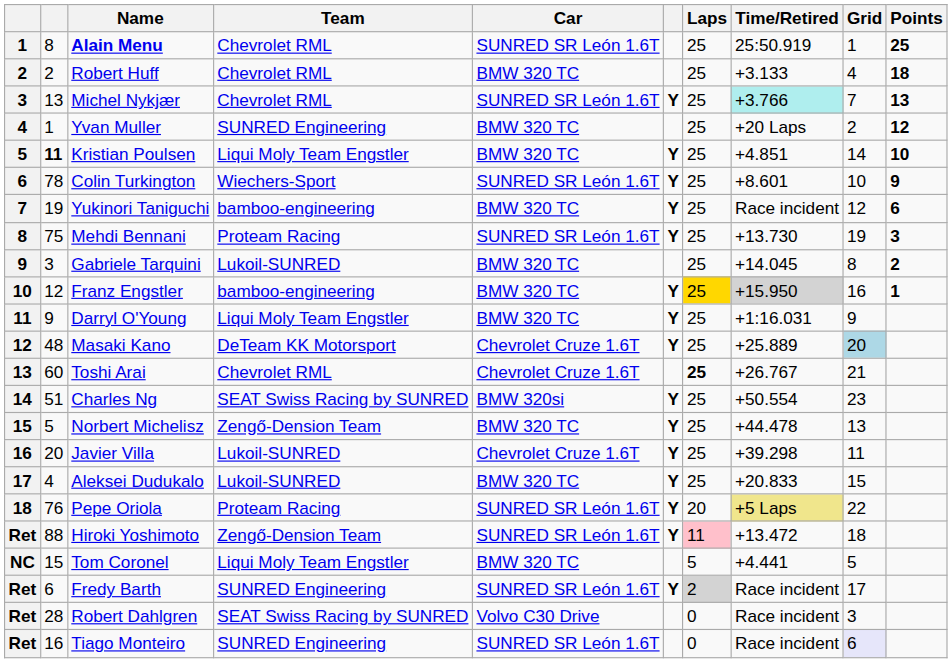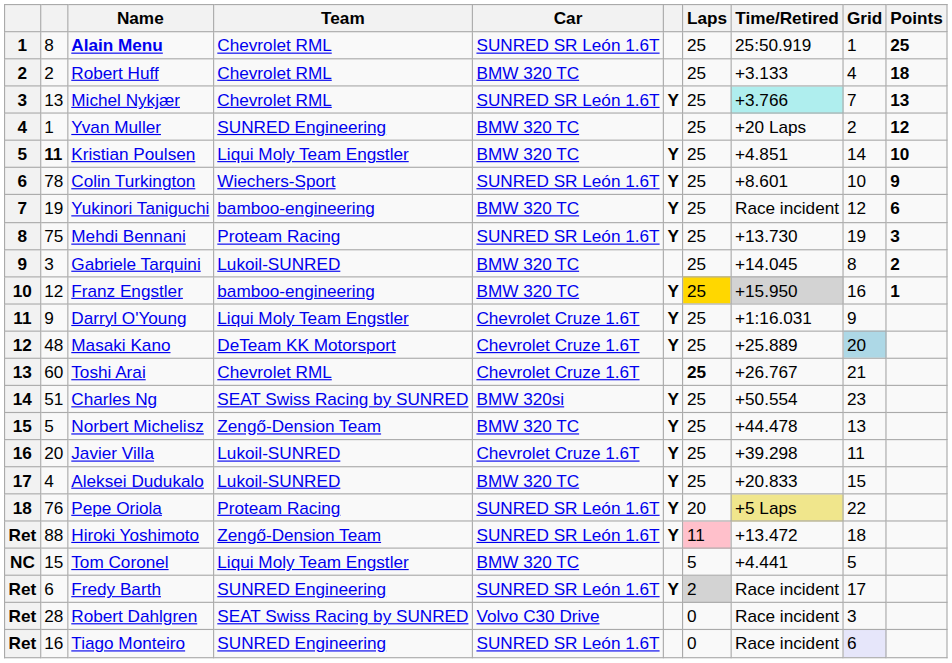Darryl O'Young | Car: BMW 320 TC -> Chevrolet Cruze 1.6T
